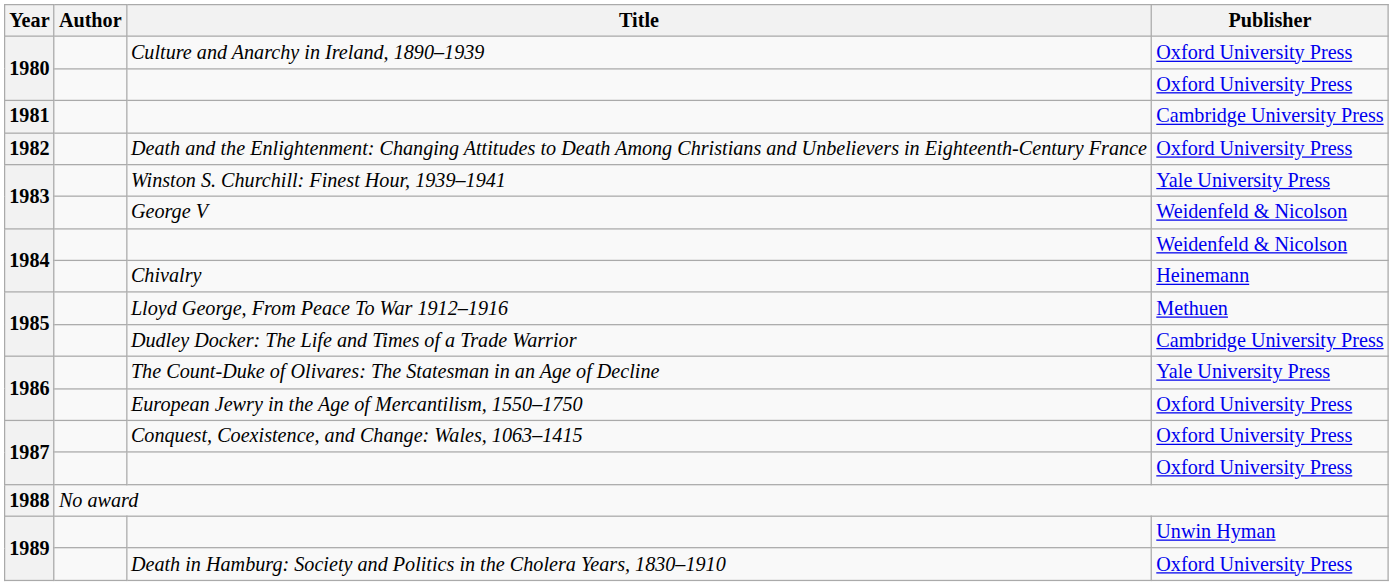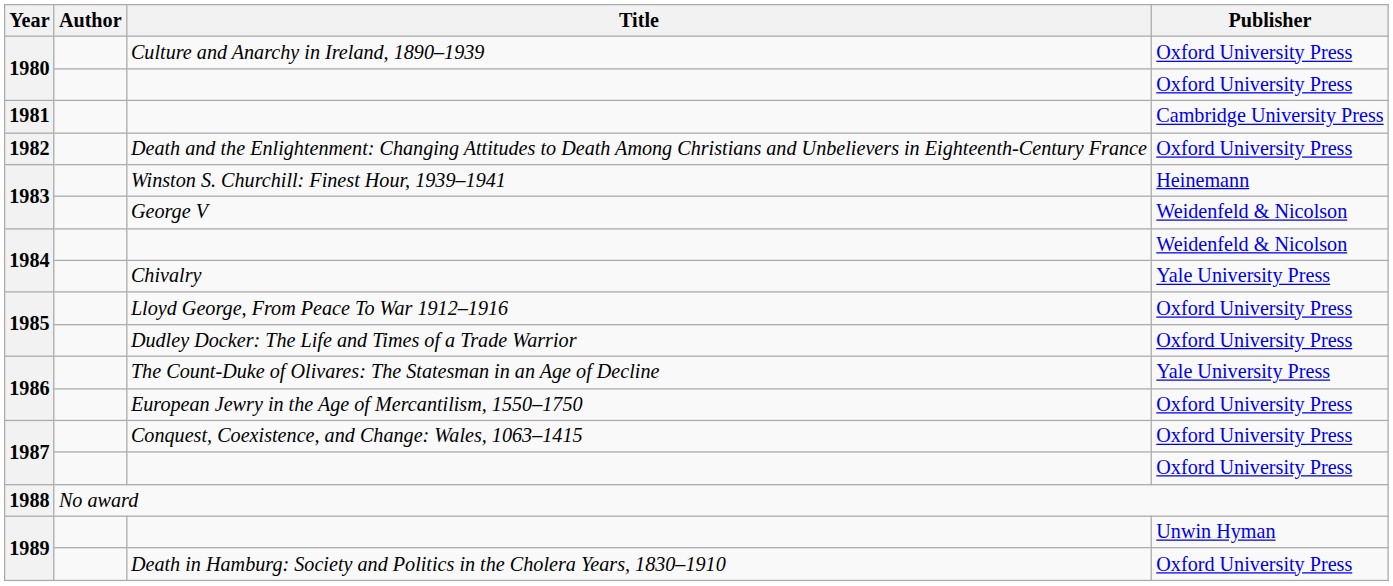Winston S. Churchill: Finest Hour, 1939–1941 | Publisher: Yale University Press -> Heinemann
Chivalry | Publisher: Heinemann -> Yale University Press
Lloyd George, From Peace To War 1912–1916 | Publisher: Methuen -> Oxford University Press
Dudley Docker: The Life and Times of a Trade Warrior | Publisher: Cambridge University Press -> Oxford University Press
